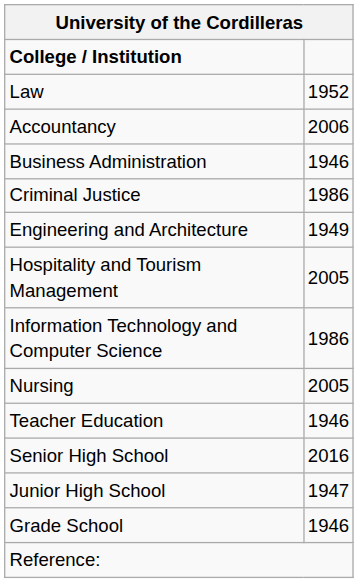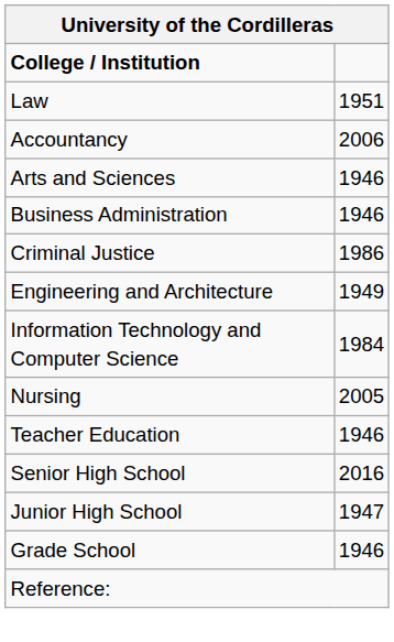Law | column 2: 1952 -> 1951
+ row: Arts and Sciences | 1946
- row: Hospitality and Tourism Management | 2005
Information Technology and Computer Science | column 2: 1986 -> 1984
